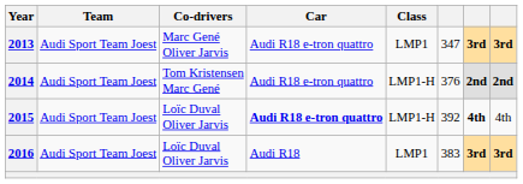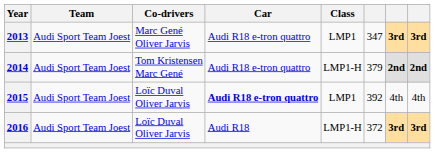2014 | column 6: 376 -> 379
2015 | Class: LMP1-H -> LMP1
2015 | column 7: bold -> normal
2016 | Class: LMP1 -> LMP1-H
2016 | column 6: 383 -> 372
